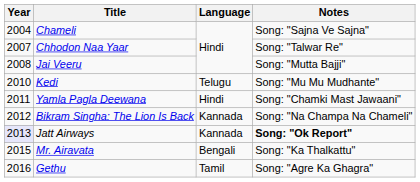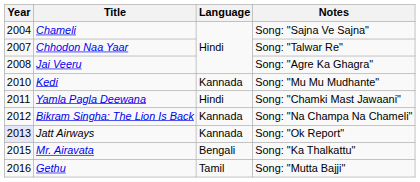Jai Veeru | Notes: Song: "Mutta Bajji" -> Song: "Agre Ka Ghagra"
Kedi | Language: Telugu -> Kannada
Jatt Airways | Notes: bold -> normal
Gethu | Notes: Song: "Agre Ka Ghagra" -> Song: "Mutta Bajji"
